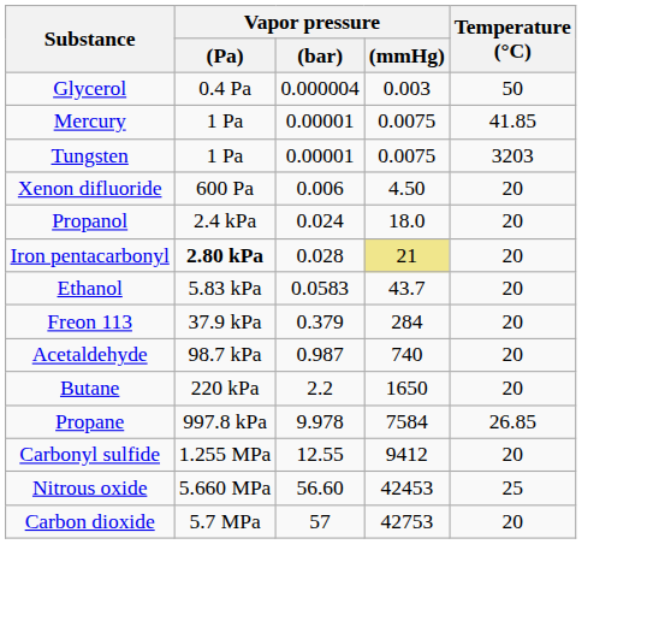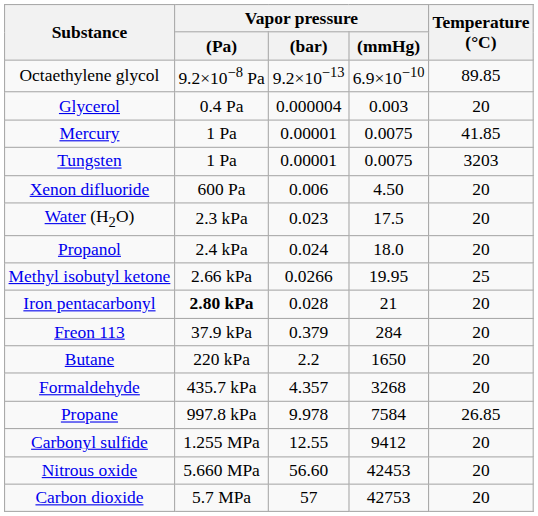+ row: Octaethylene glycol | 9.2×10−8 Pa | 9.2×10−13 | 6.9×10−10 | 89.85
Glycerol | Temperature (°C): 50 -> 20
+ row: Water (H2O) | 2.3 kPa | 0.023 | 17.5 | 20
+ row: Methyl isobutyl ketone | 2.66 kPa | 0.0266 | 19.95 | 25
Iron pentacarbonyl | Vapor pressure / (mmHg): khaki background -> no background
- row: Ethanol | 5.83 kPa | 0.0583 | 43.7 | 20
- row: Acetaldehyde | 98.7 kPa | 0.987 | 740 | 20
+ row: Formaldehyde | 435.7 kPa | 4.357 | 3268 | 20
Nitrous oxide | Temperature (°C): 25 -> 20
